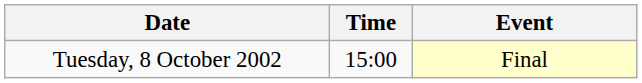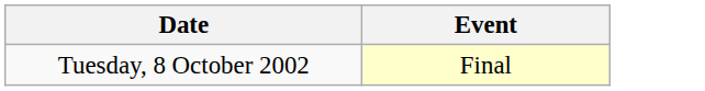- column: Time | 15:00
